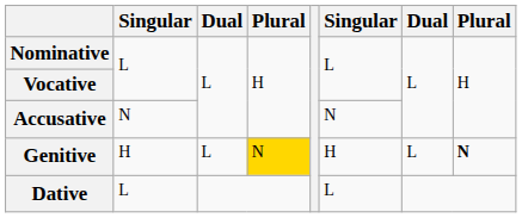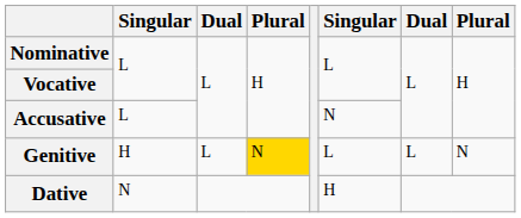Accusative | column 2: N -> L
Genitive | column 6: H -> L
Genitive | column 8: bold -> normal
Dative | column 2: L -> N
Dative | column 6: L -> H
